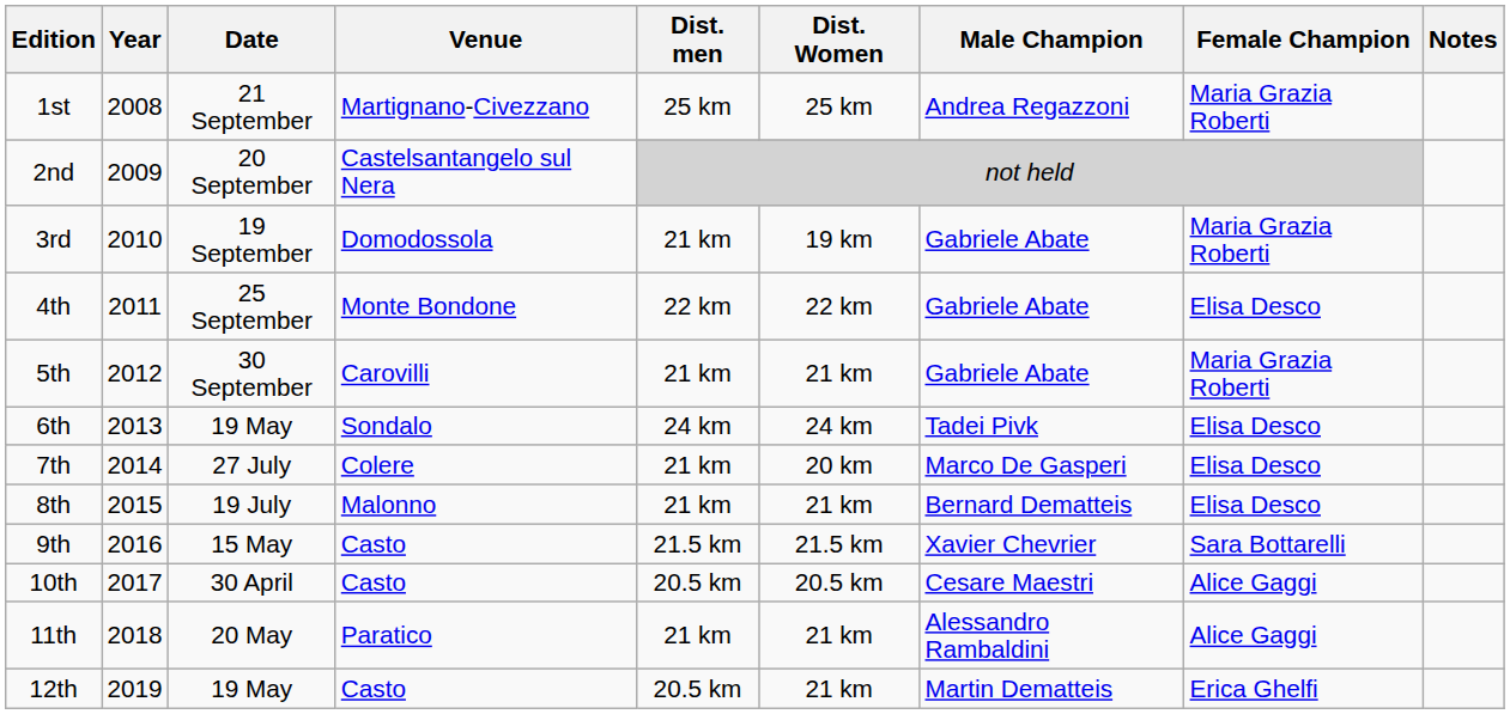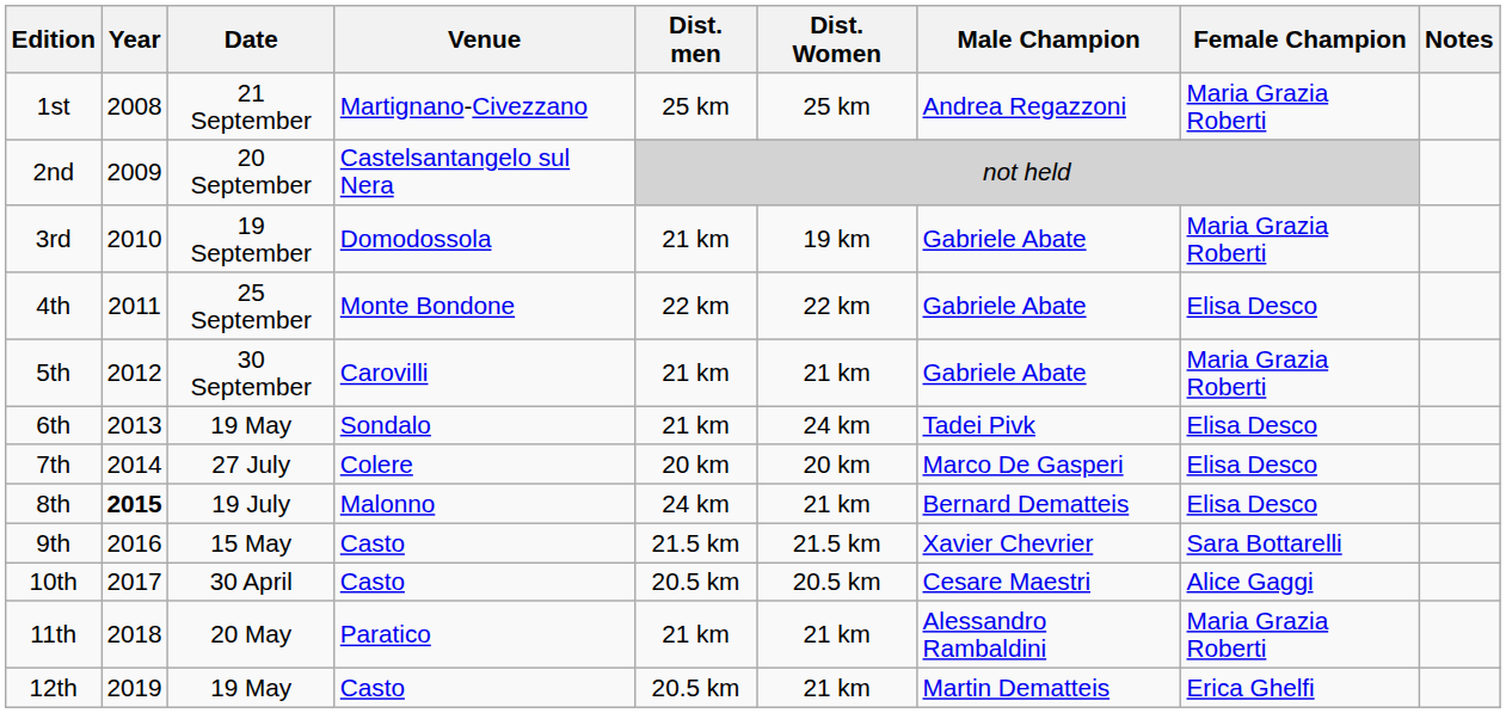6th | Dist. men: 24 km -> 21 km
7th | Dist. men: 21 km -> 20 km
8th | Year: normal -> bold
8th | Dist. men: 21 km -> 24 km
11th | Female Champion: Alice Gaggi -> Maria Grazia Roberti
